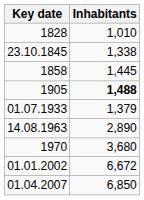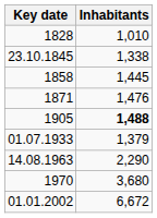+ row: 1871 | 1,476
14.08.1963 | Inhabitants: 2,890 -> 2,290
- row: 01.04.2007 | 6,850
